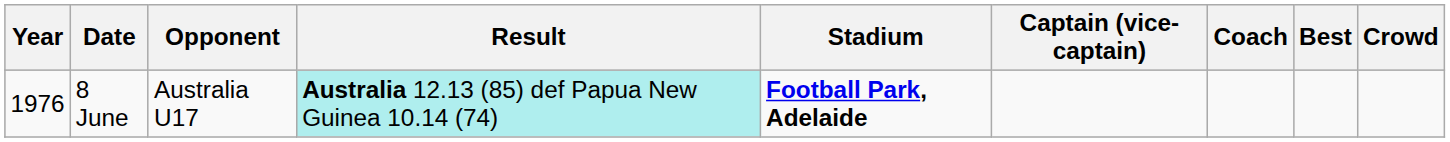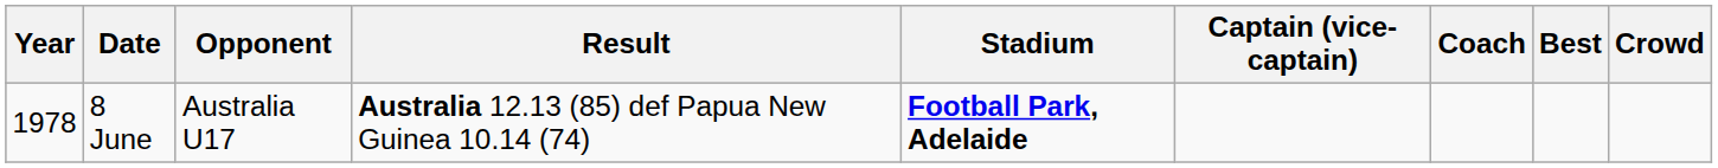8 June | Year: 1976 -> 1978
8 June | Result: paleturquoise background -> no background
